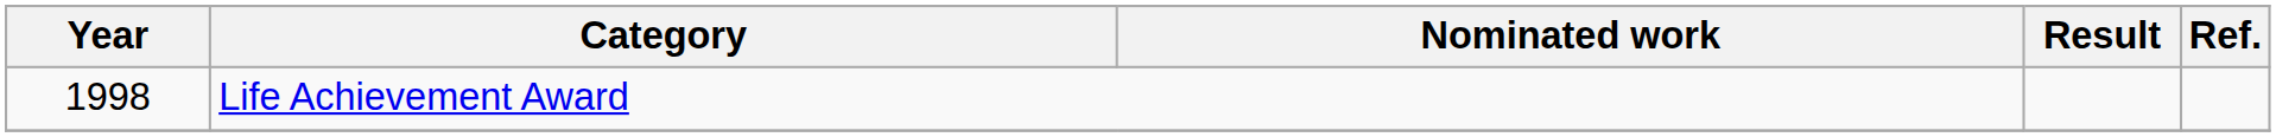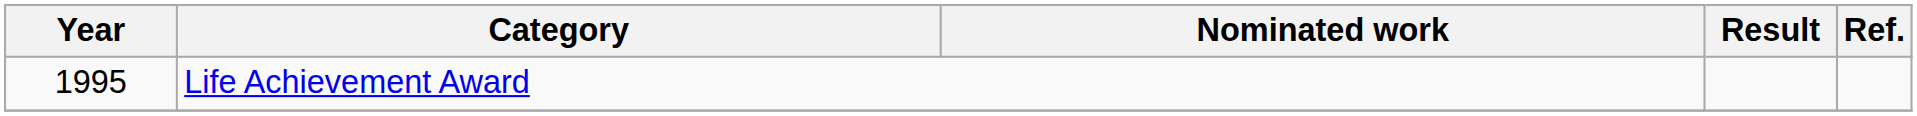Life Achievement Award | Year: 1998 -> 1995
